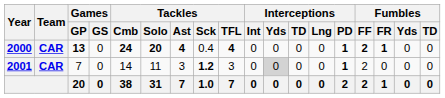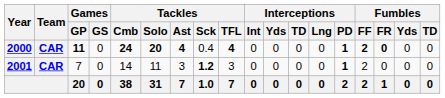2000 | Games / GP: 13 -> 11
2000 | Fumbles / FR: 1 -> 0
2001 | Interceptions / Yds: lightgrey background -> no background
